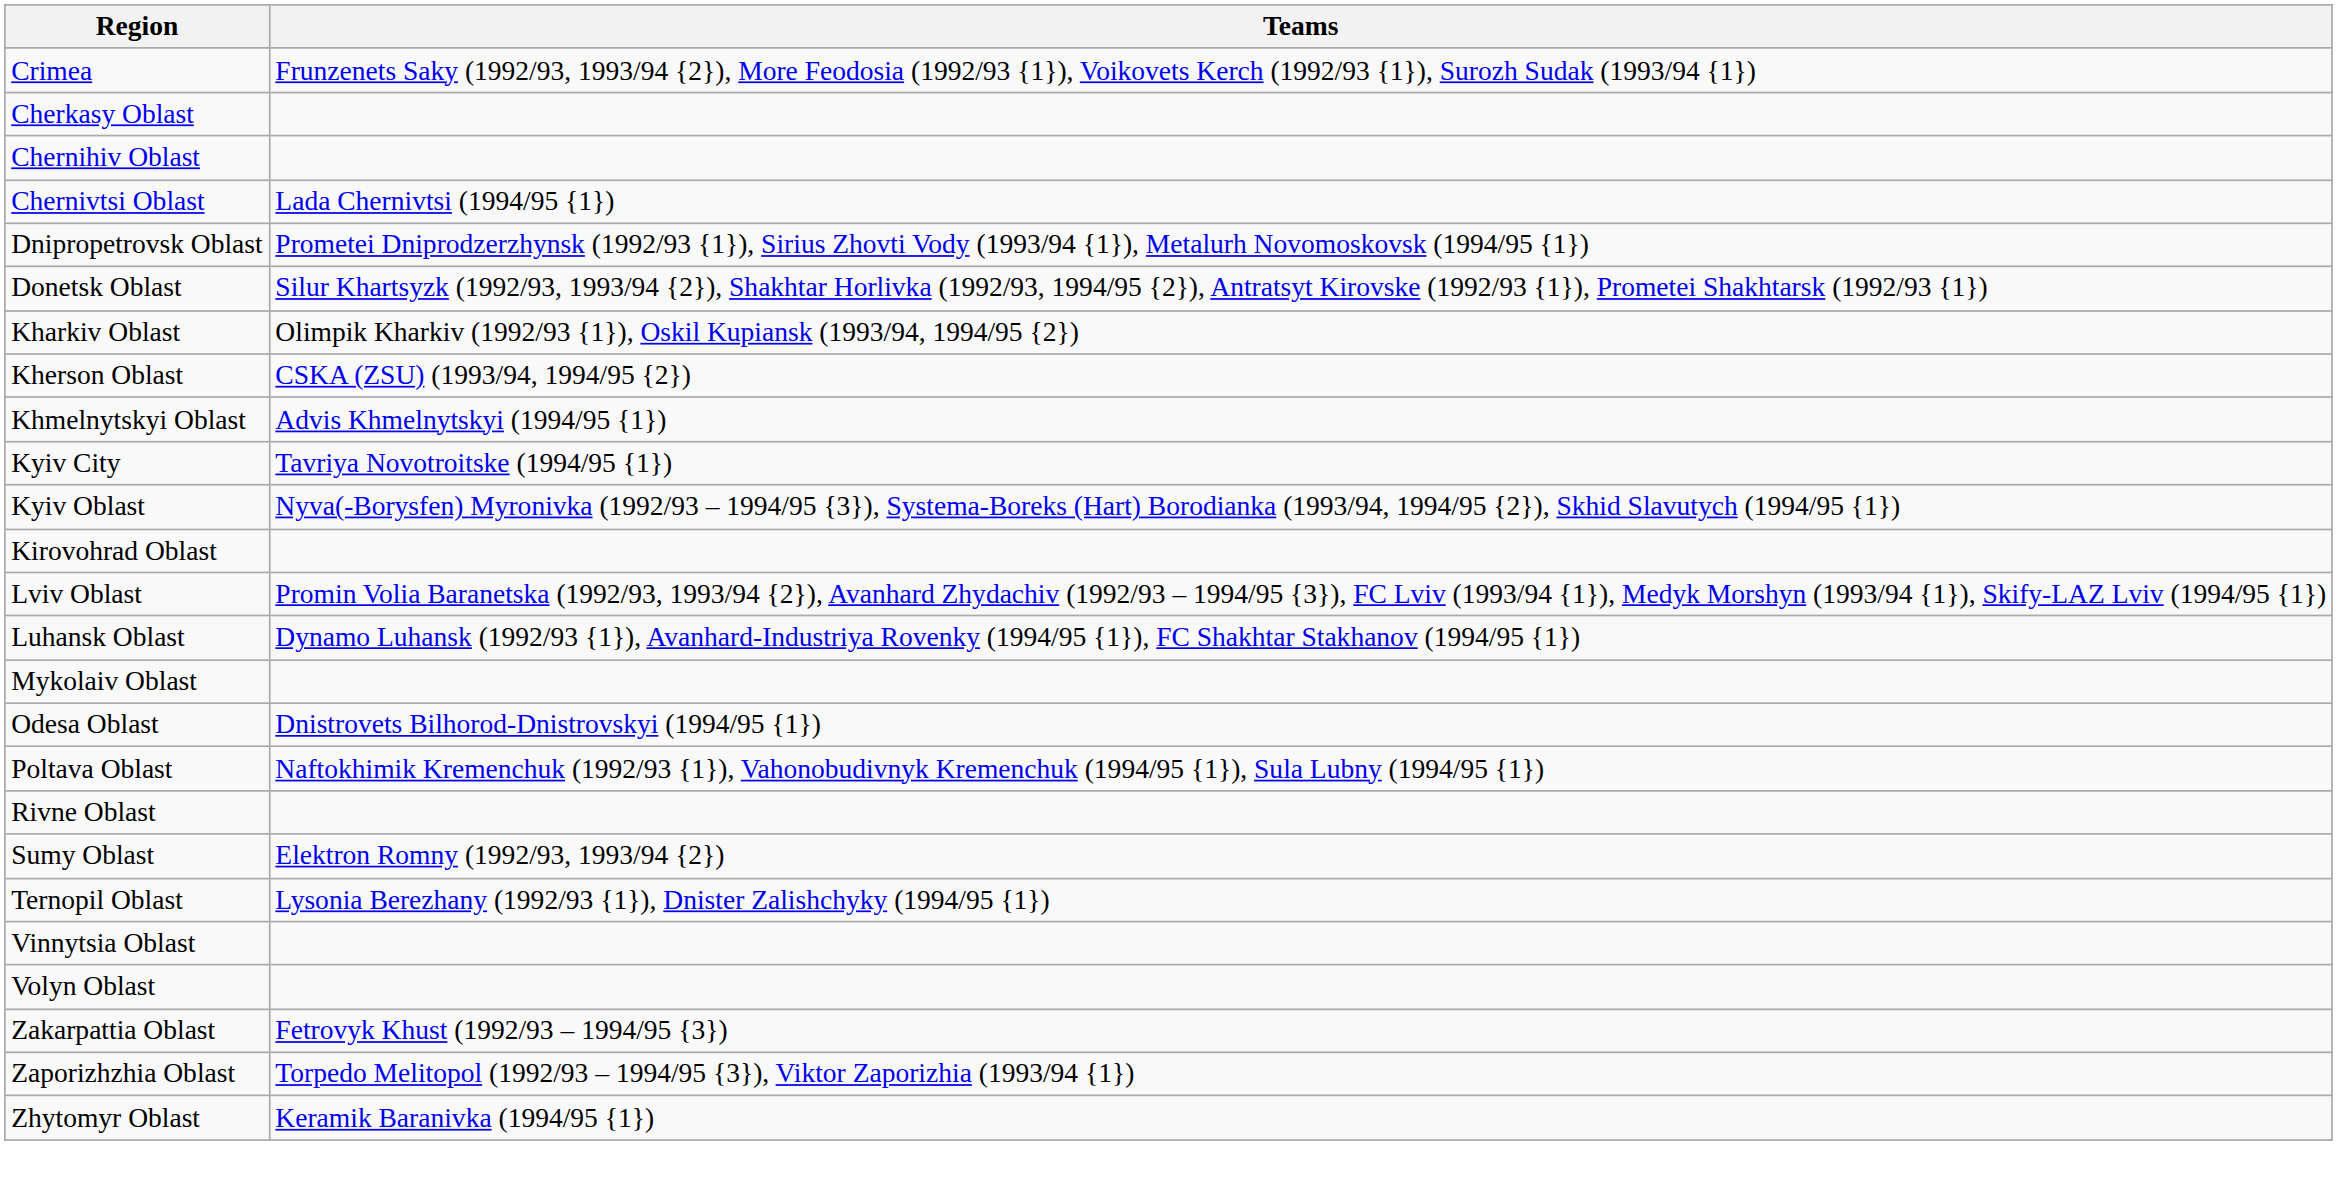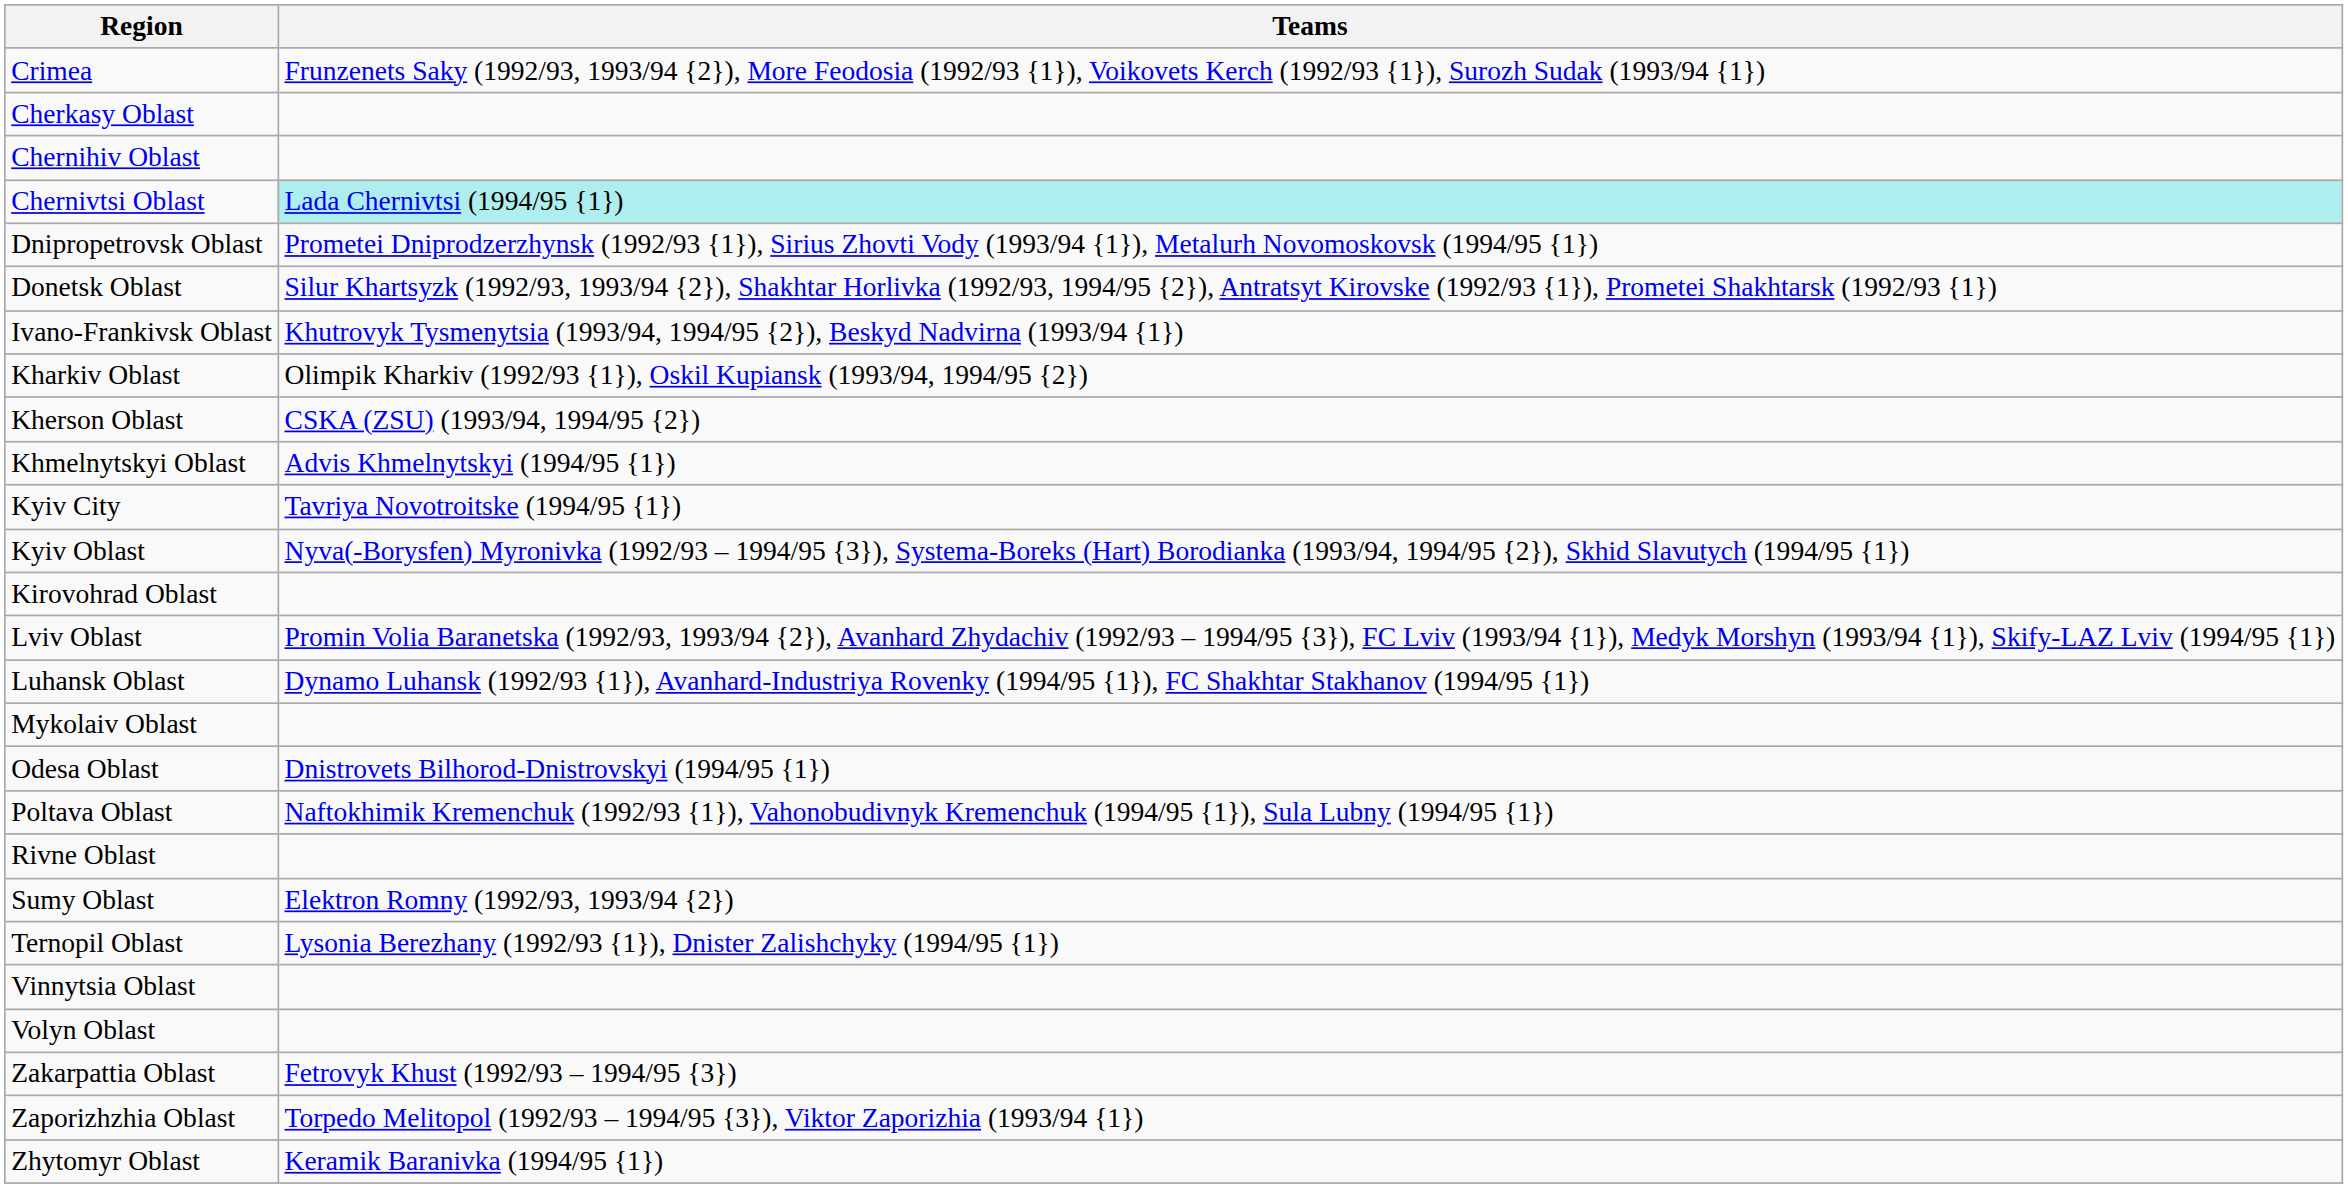Chernivtsi Oblast | Teams: no background -> paleturquoise background
+ row: Ivano-Frankivsk Oblast | Khutrovyk Tysmenytsia (1993/94, 1994/95 {2}), Beskyd Nadvirna (1993/94 {1})
